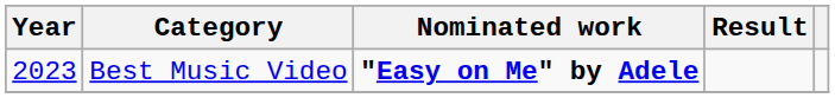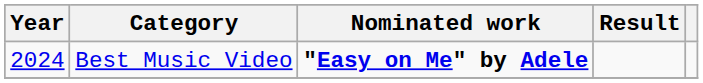Best Music Video | Year: 2023 -> 2024
